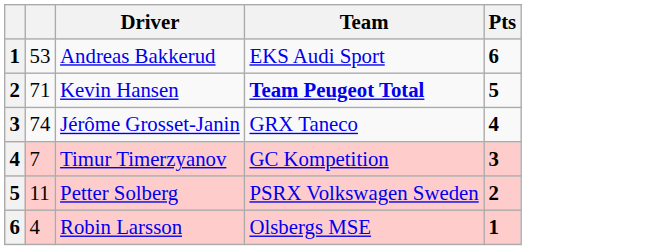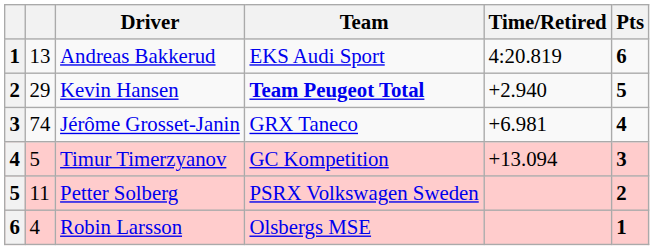+ column: Time/Retired | 4:20.819 | +2.940 | +6.981 | +13.094
Andreas Bakkerud | column 2: 53 -> 13
Kevin Hansen | column 2: 71 -> 29
Timur Timerzyanov | column 2: 7 -> 5
